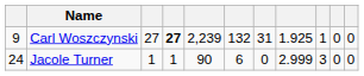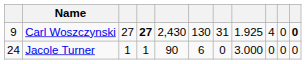Carl Woszczynski | column 5: 2,239 -> 2,430
Carl Woszczynski | column 6: 132 -> 130
Carl Woszczynski | column 9: 1 -> 4
Carl Woszczynski | column 11: normal -> bold
Jacole Turner | column 8: 2.999 -> 3.000
Jacole Turner | column 9: 3 -> 0
